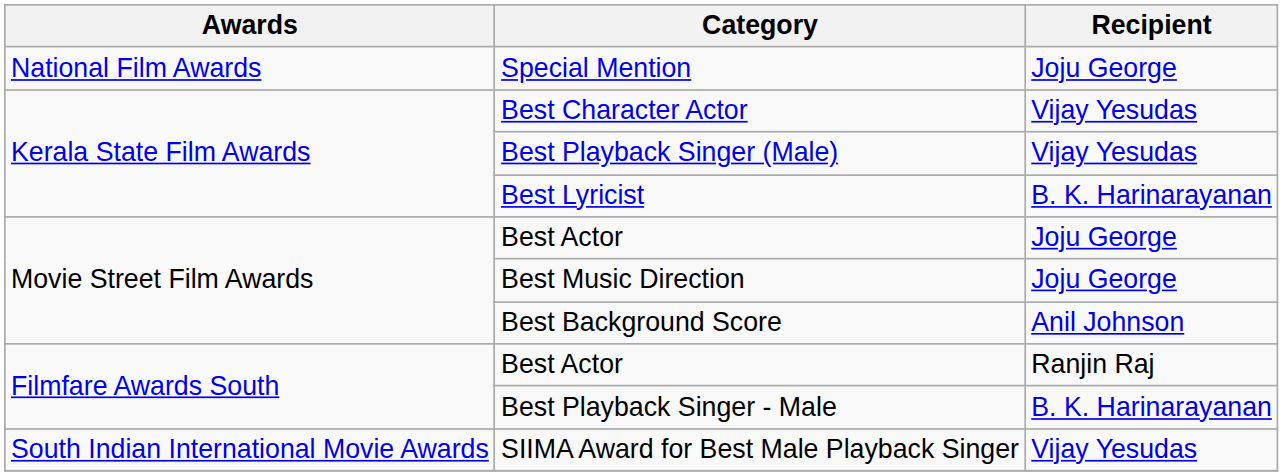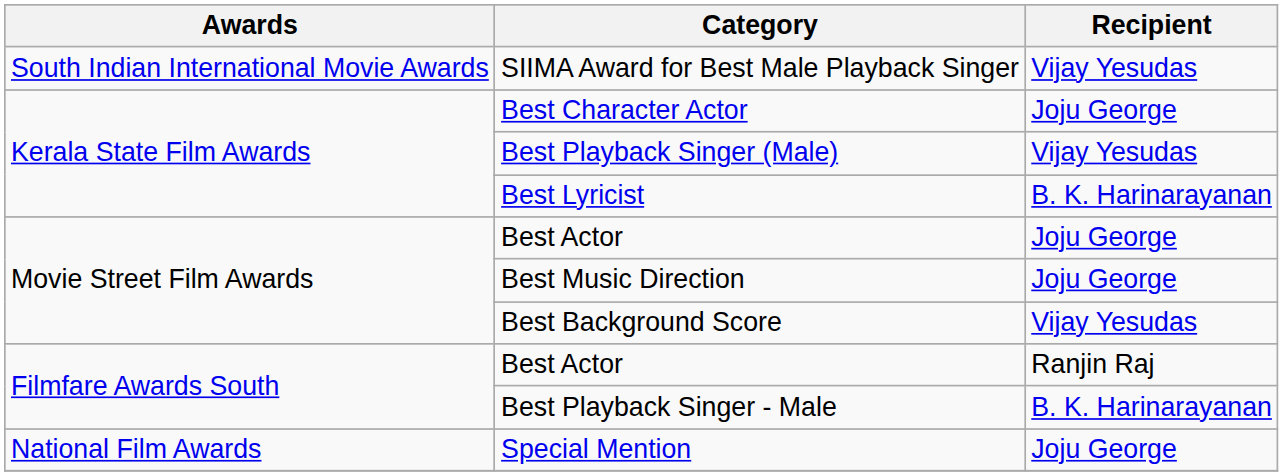rows swapped: Special Mention <-> SIIMA Award for Best Male Playback Singer
Best Character Actor | Recipient: Vijay Yesudas -> Joju George
Best Background Score | Recipient: Anil Johnson -> Vijay Yesudas
